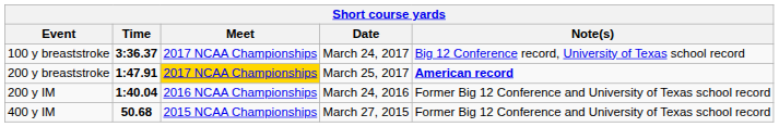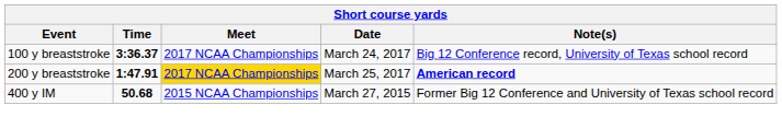- row: 200 y IM | 1:40.04 | 2016 NCAA Championships | March 24, 2016 | Former Big 12 Conference and University of Texas school record
